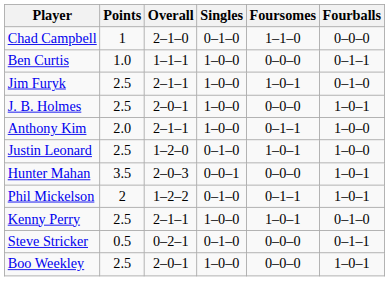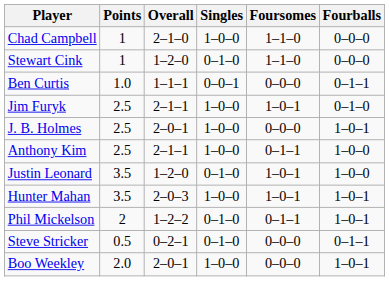Chad Campbell | Singles: 0–1–0 -> 1–0–0
+ row: Stewart Cink | 1 | 1–2–0 | 0–1–0 | 1–1–0 | 0–0–0
Ben Curtis | Singles: 1–0–0 -> 0–0–1
Anthony Kim | Points: 2.0 -> 2.5
Justin Leonard | Points: 2.5 -> 3.5
Hunter Mahan | Singles: 0–0–1 -> 1–0–0
Hunter Mahan | Foursomes: 0–0–0 -> 1–0–1
- row: Kenny Perry | 2.5 | 2–1–1 | 1–0–0 | 1–0–1 | 0–1–0
Boo Weekley | Points: 2.5 -> 2.0
